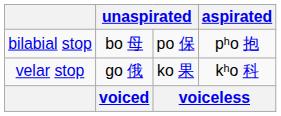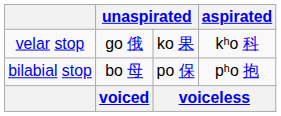rows swapped: bilabial stop <-> velar stop
